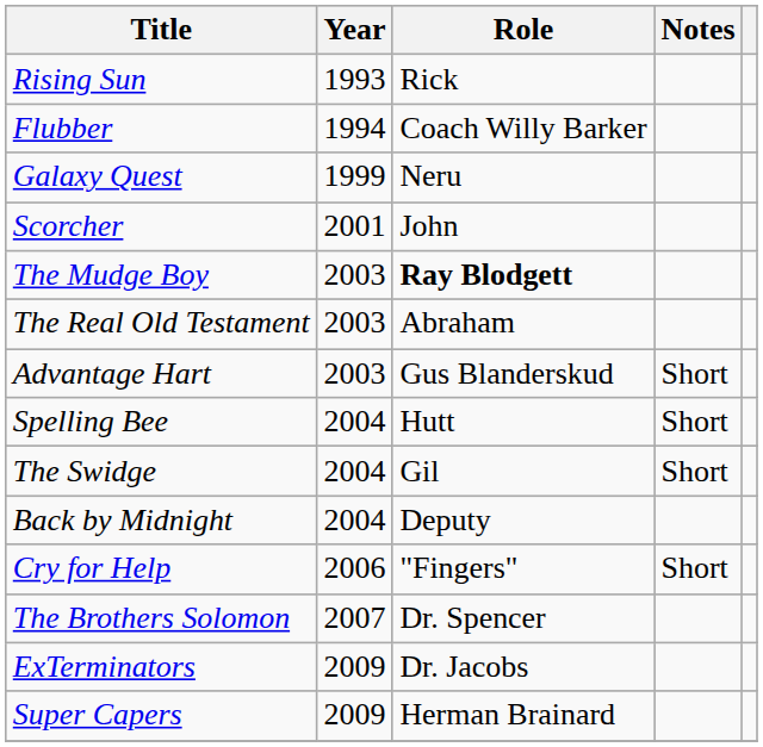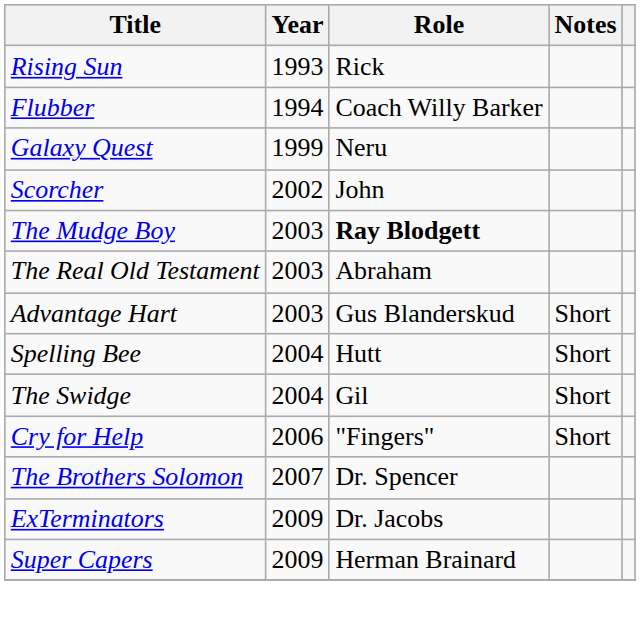Scorcher | Year: 2001 -> 2002
- row: Back by Midnight | 2004 | Deputy
